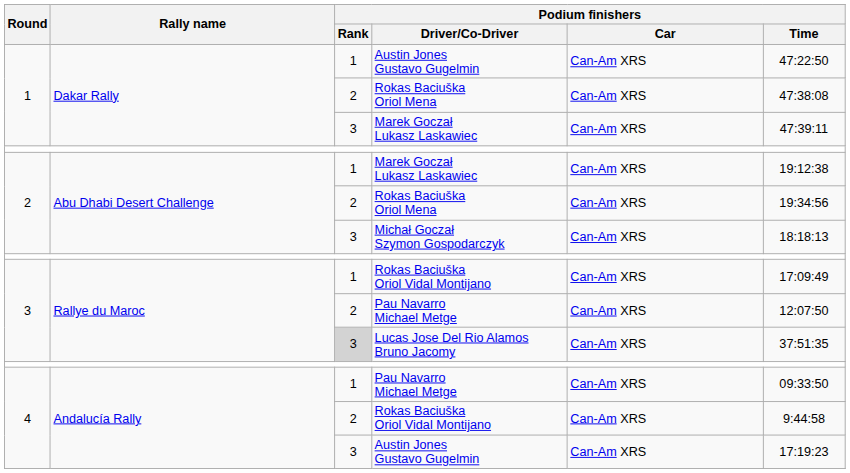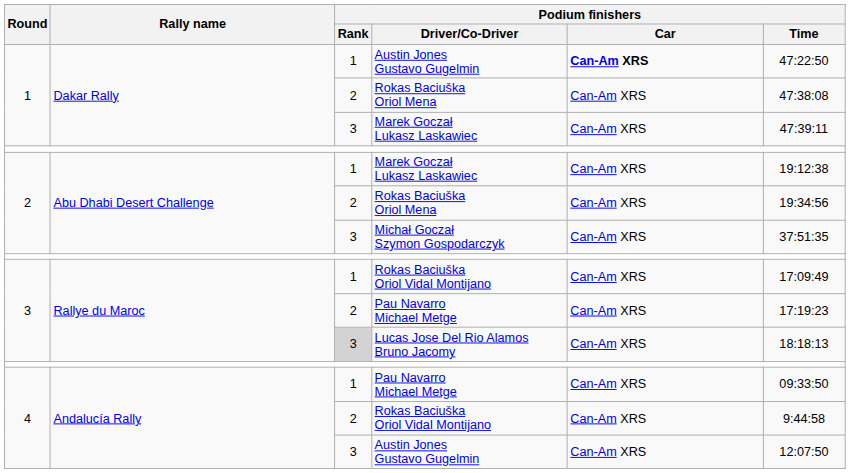1 / Austin Jones Gustavo Gugelmin | Podium finishers / Car: normal -> bold
Michał Goczał Szymon Gospodarczyk | Podium finishers / Time: 18:18:13 -> 37:51:35
3 / Pau Navarro Michael Metge | Podium finishers / Time: 12:07:50 -> 17:19:23
Lucas Jose Del Rio Alamos Bruno Jacomy | Podium finishers / Time: 37:51:35 -> 18:18:13
4 / Austin Jones Gustavo Gugelmin | Podium finishers / Time: 17:19:23 -> 12:07:50
